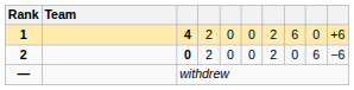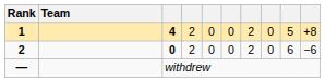1 | column 8: 6 -> 0
1 | column 9: 0 -> 5
1 | column 10: +6 -> +8
